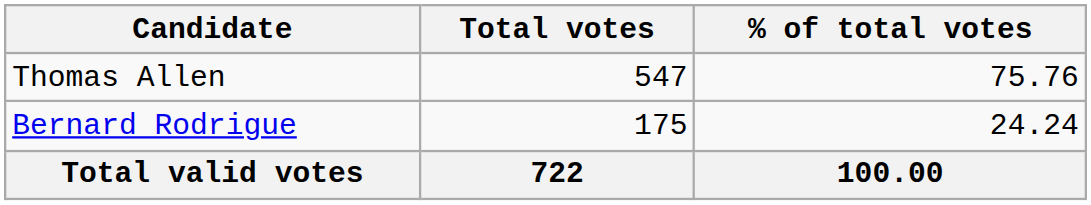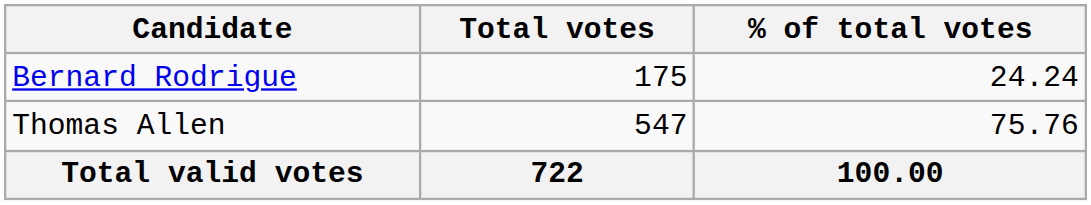rows swapped: Thomas Allen <-> Bernard Rodrigue
